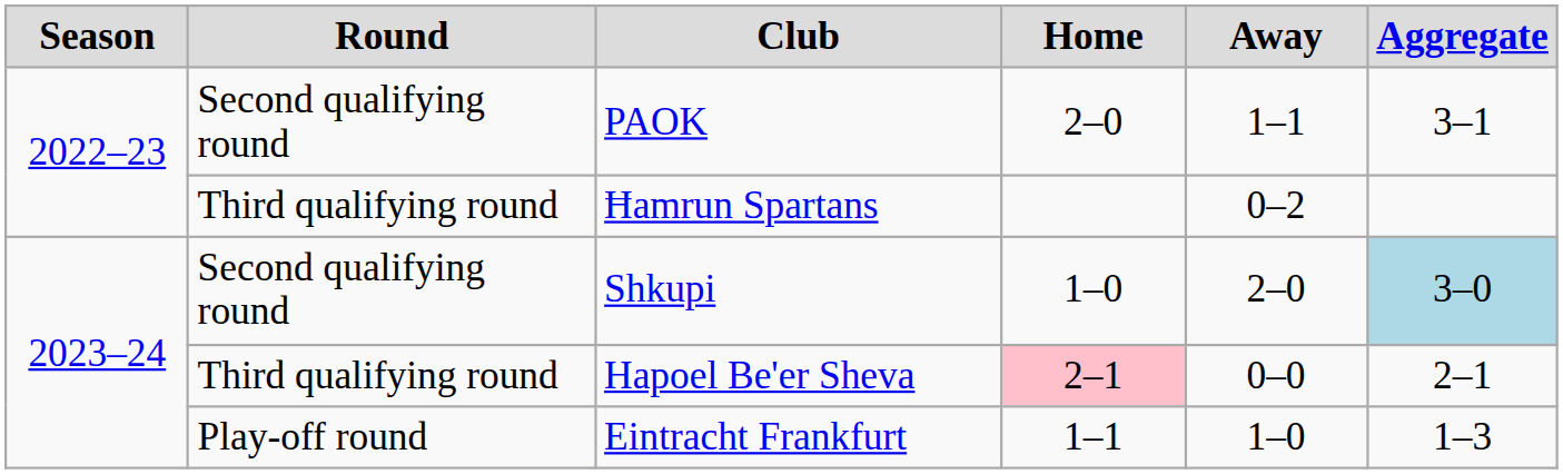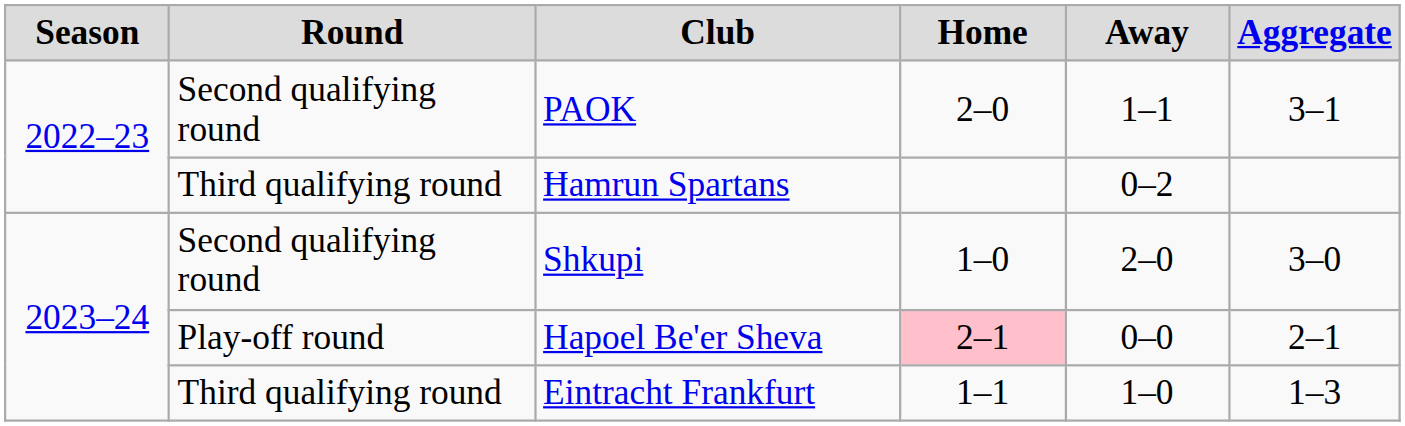Shkupi | Aggregate: lightblue background -> no background
Hapoel Be'er Sheva | Round: Third qualifying round -> Play-off round
Eintracht Frankfurt | Round: Play-off round -> Third qualifying round
